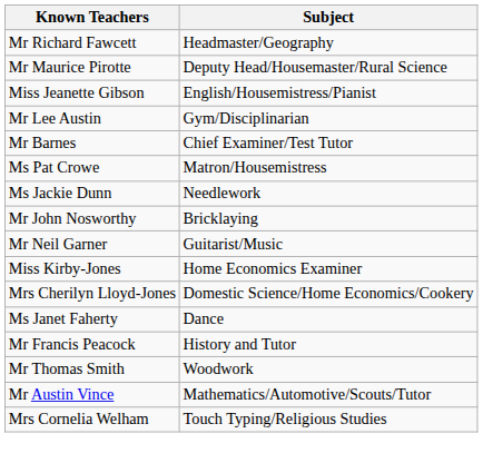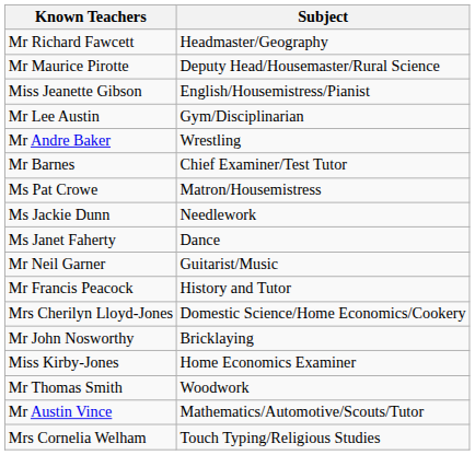+ row: Mr Andre Baker | Wrestling
rows swapped: Ms Janet Faherty <-> Mr John Nosworthy
rows swapped: Miss Kirby-Jones <-> Mr Francis Peacock
